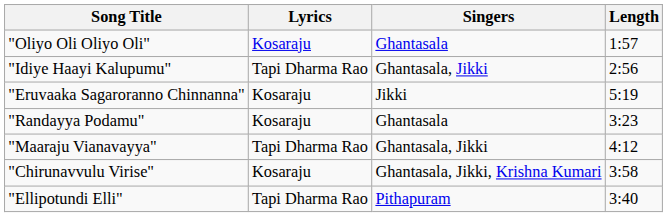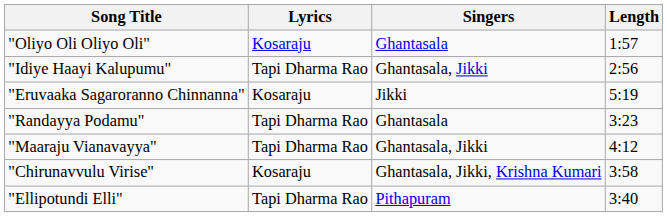"Randayya Podamu" | Lyrics: Kosaraju -> Tapi Dharma Rao
